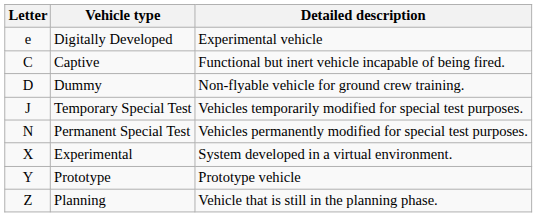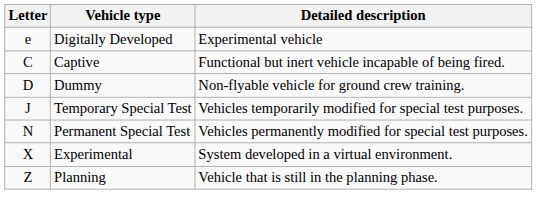- row: Y | Prototype | Prototype vehicle
